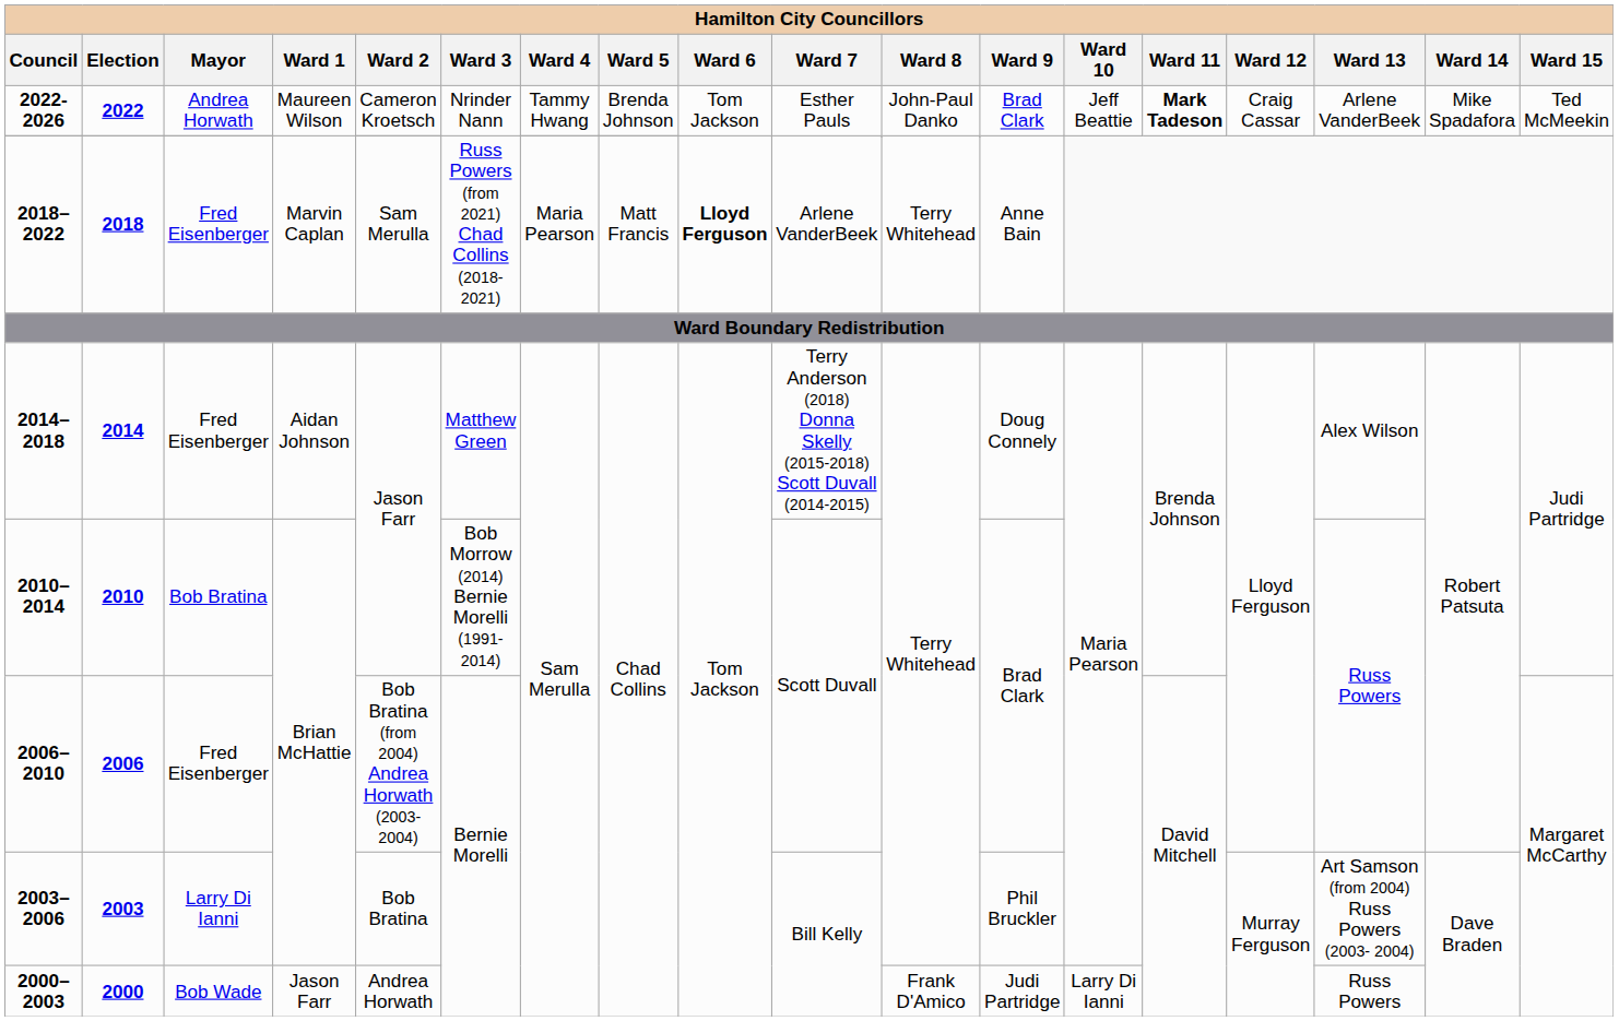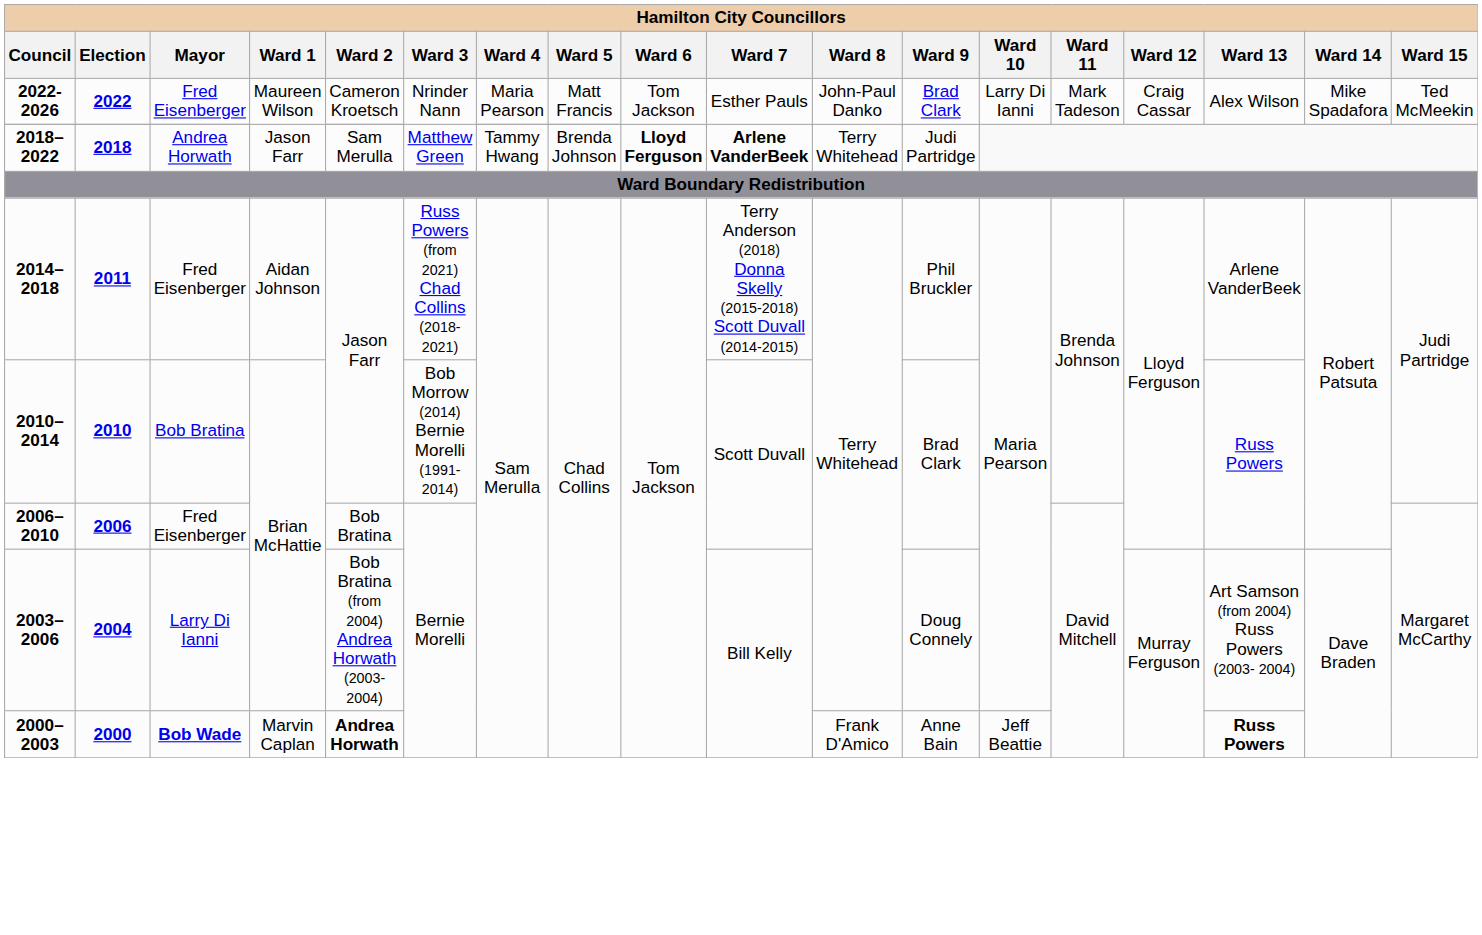2022-2026 | Mayor: Andrea Horwath -> Fred Eisenberger
2022-2026 | Ward 4: Tammy Hwang -> Maria Pearson
2022-2026 | Ward 5: Brenda Johnson -> Matt Francis
2022-2026 | Ward 10: Jeff Beattie -> Larry Di Ianni
2022-2026 | Ward 11: bold -> normal
2022-2026 | Ward 13: Arlene VanderBeek -> Alex Wilson
2018–2022 | Mayor: Fred Eisenberger -> Andrea Horwath
2018–2022 | Ward 1: Marvin Caplan -> Jason Farr
2018–2022 | Ward 3: Russ Powers (from 2021) Chad Collins (2018-2021) -> Matthew Green
2018–2022 | Ward 4: Maria Pearson -> Tammy Hwang
2018–2022 | Ward 5: Matt Francis -> Brenda Johnson
2018–2022 | Ward 7: normal -> bold
2018–2022 | Ward 9: Anne Bain -> Judi Partridge
2014–2018 | Election: 2014 -> 2011
2014–2018 | Ward 3: Matthew Green -> Russ Powers (from 2021) Chad Collins (2018-2021)
2014–2018 | Ward 9: Doug Connely -> Phil Bruckler
2014–2018 | Ward 13: Alex Wilson -> Arlene VanderBeek
2006–2010 | Ward 2: Bob Bratina (from 2004) Andrea Horwath (2003-2004) -> Bob Bratina
2003–2006 | Election: 2003 -> 2004
2003–2006 | Ward 2: Bob Bratina -> Bob Bratina (from 2004) Andrea Horwath (2003-2004)
2003–2006 | Ward 9: Phil Bruckler -> Doug Connely
2000–2003 | Mayor: normal -> bold
2000–2003 | Ward 1: Jason Farr -> Marvin Caplan
2000–2003 | Ward 2: normal -> bold
2000–2003 | Ward 9: Judi Partridge -> Anne Bain
2000–2003 | Ward 10: Larry Di Ianni -> Jeff Beattie
2000–2003 | Ward 13: normal -> bold
